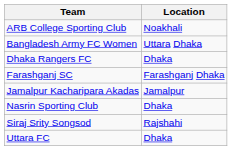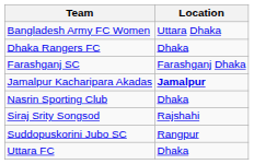- row: ARB College Sporting Club | Noakhali
Jamalpur Kacharipara Akadas | Location: normal -> bold
+ row: Suddopuskorini Jubo SC | Rangpur
